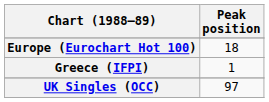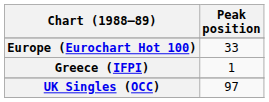Europe (Eurochart Hot 100) | Peak position: 18 -> 33
